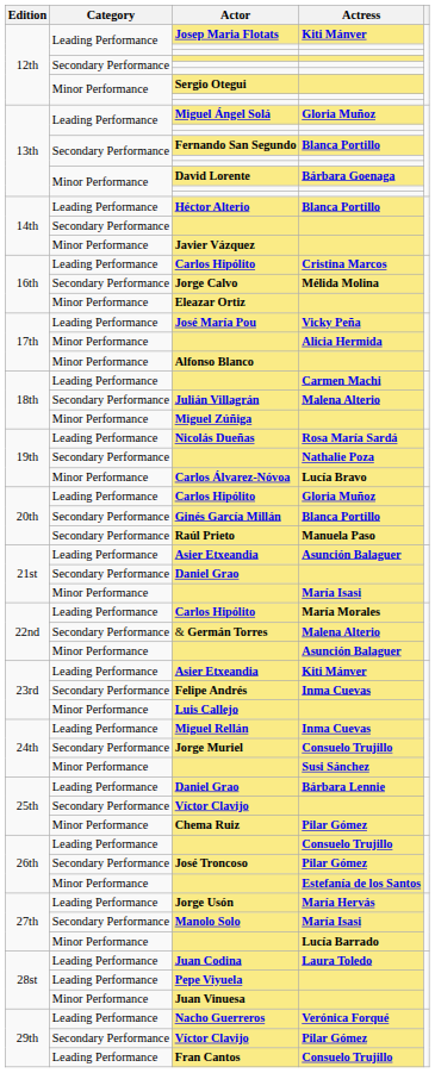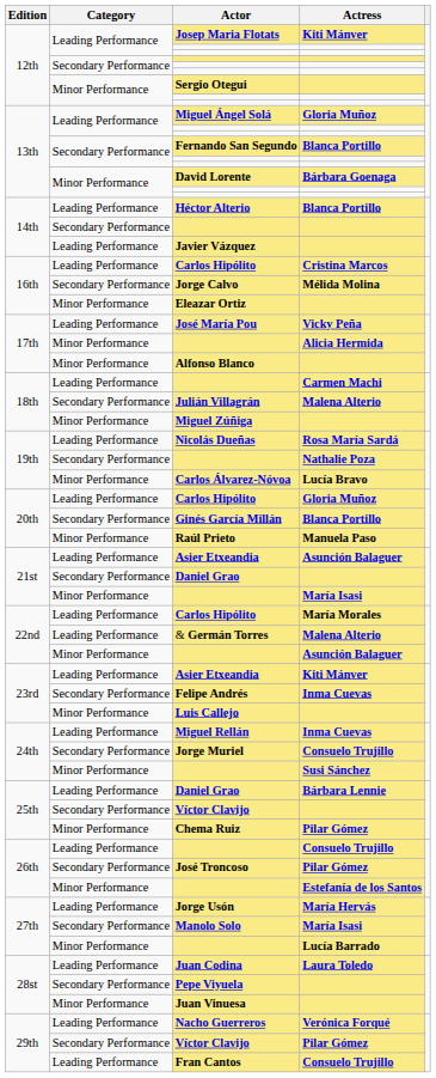Javier Vázquez | Category: Minor Performance -> Leading Performance
Raúl Prieto | Category: Secondary Performance -> Minor Performance
& Germán Torres | Category: Secondary Performance -> Leading Performance
Pepe Viyuela | Category: Leading Performance -> Secondary Performance
